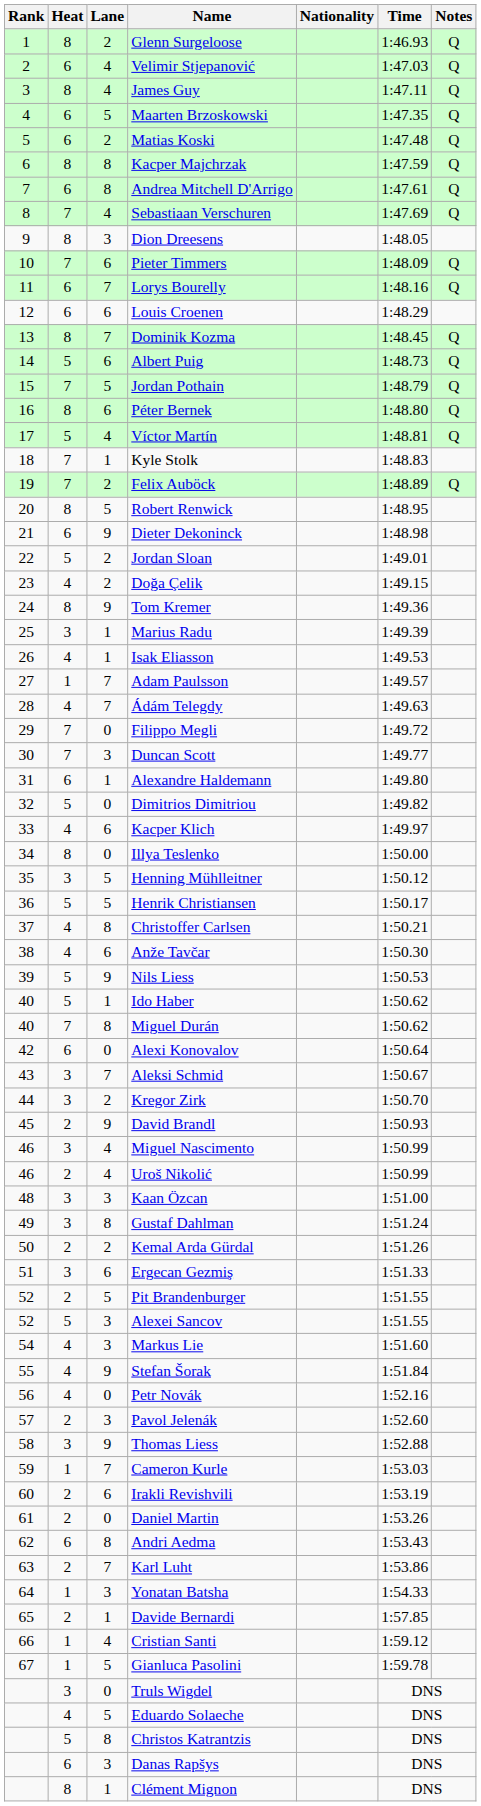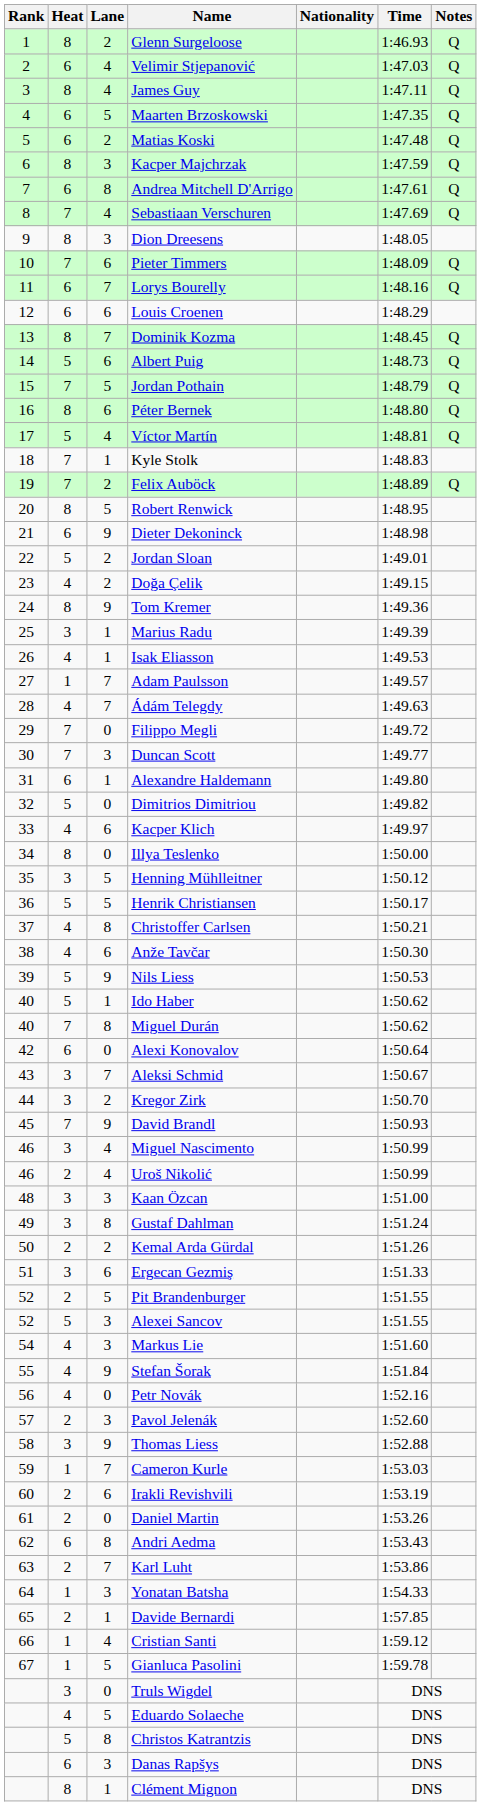Kacper Majchrzak | Lane: 8 -> 3
David Brandl | Heat: 2 -> 7
